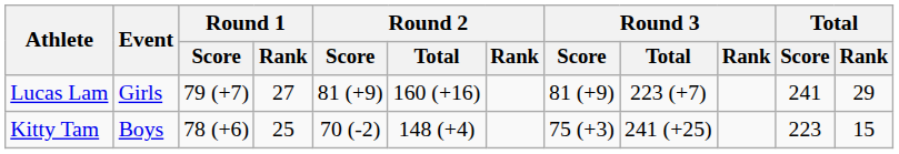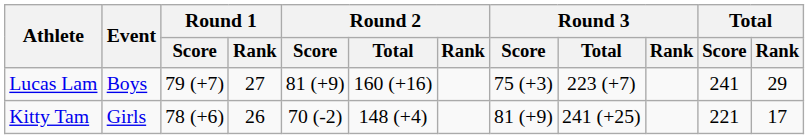Lucas Lam | Event: Girls -> Boys
Lucas Lam | Round 3 / Score: 81 (+9) -> 75 (+3)
Kitty Tam | Event: Boys -> Girls
Kitty Tam | Round 1 / Rank: 25 -> 26
Kitty Tam | Round 3 / Score: 75 (+3) -> 81 (+9)
Kitty Tam | Total / Score: 223 -> 221
Kitty Tam | Total / Rank: 15 -> 17
